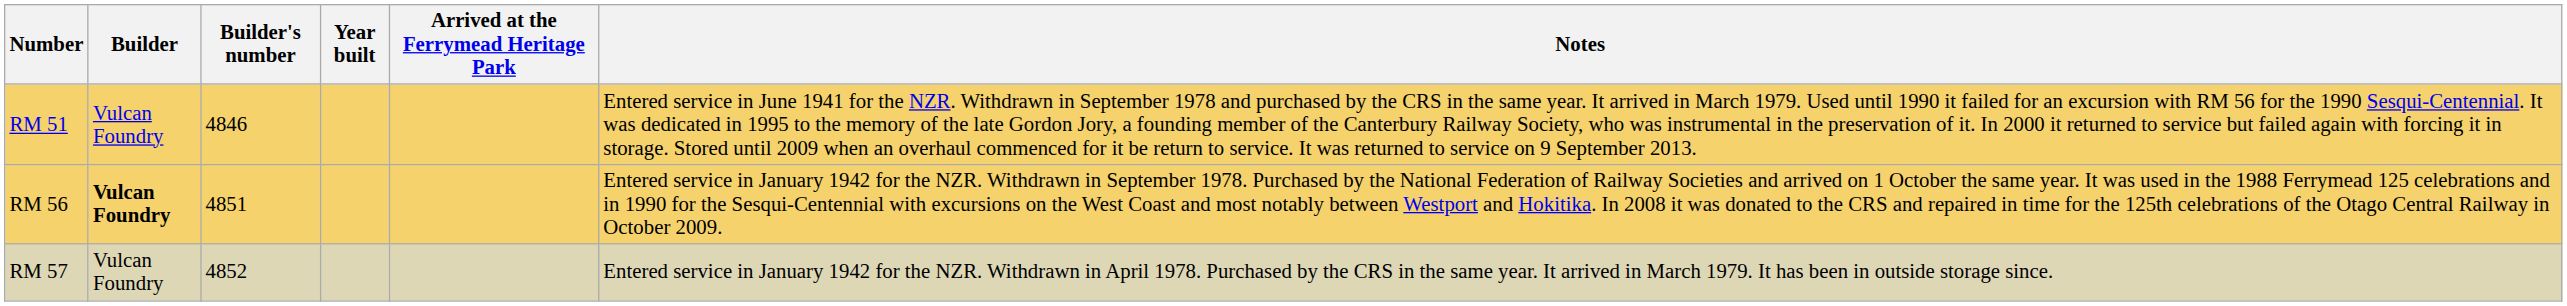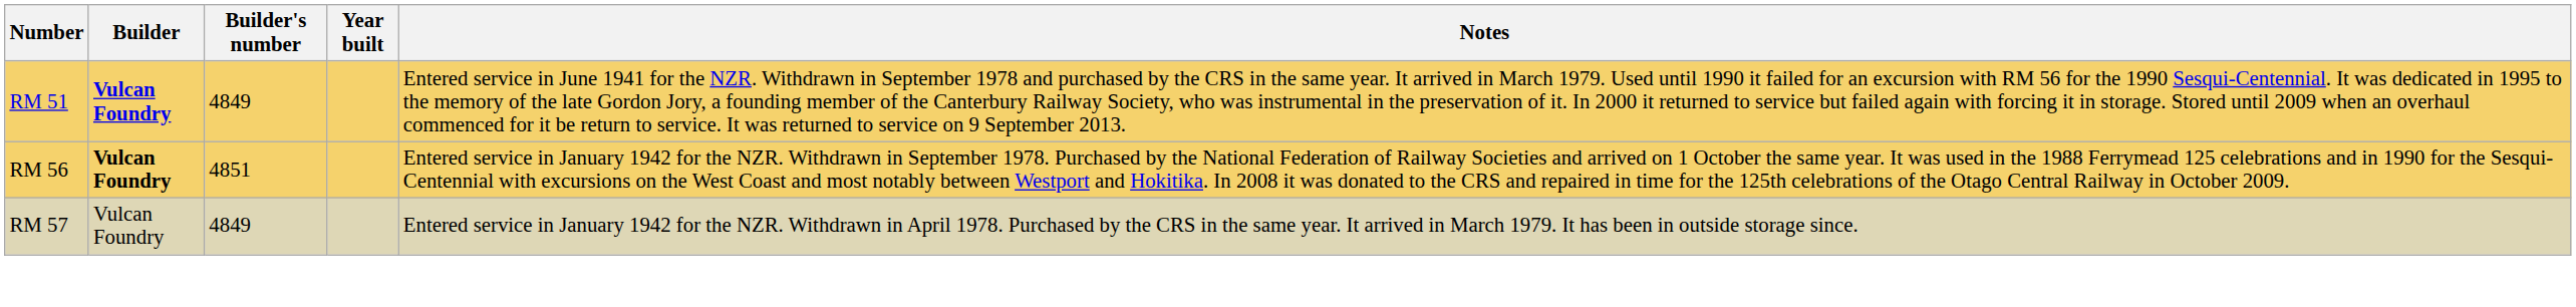- column: Arrived at the Ferrymead Heritage Park
RM 51 | Builder: normal -> bold
RM 51 | Builder's number: 4846 -> 4849
RM 57 | Builder's number: 4852 -> 4849
